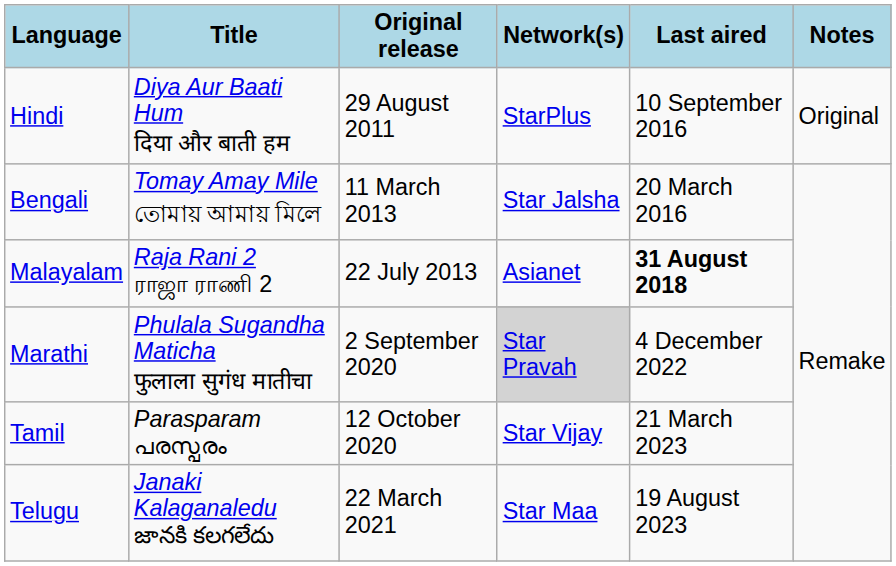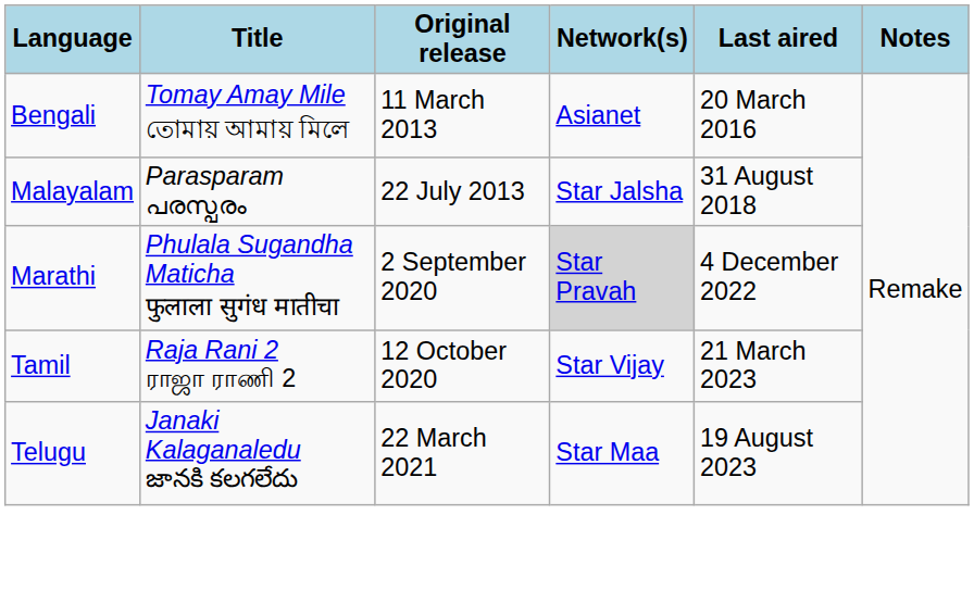- row: Hindi | Diya Aur Baati Hum दिया और बाती हम | 29 August 2011 | StarPlus | 10 September 2016 | Original
Bengali | Network(s): Star Jalsha -> Asianet
Malayalam | Title: Raja Rani 2 ராஜா ராணி 2 -> Parasparam പരസ്പരം
Malayalam | Network(s): Asianet -> Star Jalsha
Malayalam | Last aired: bold -> normal
Tamil | Title: Parasparam പരസ്പരം -> Raja Rani 2 ராஜா ராணி 2
